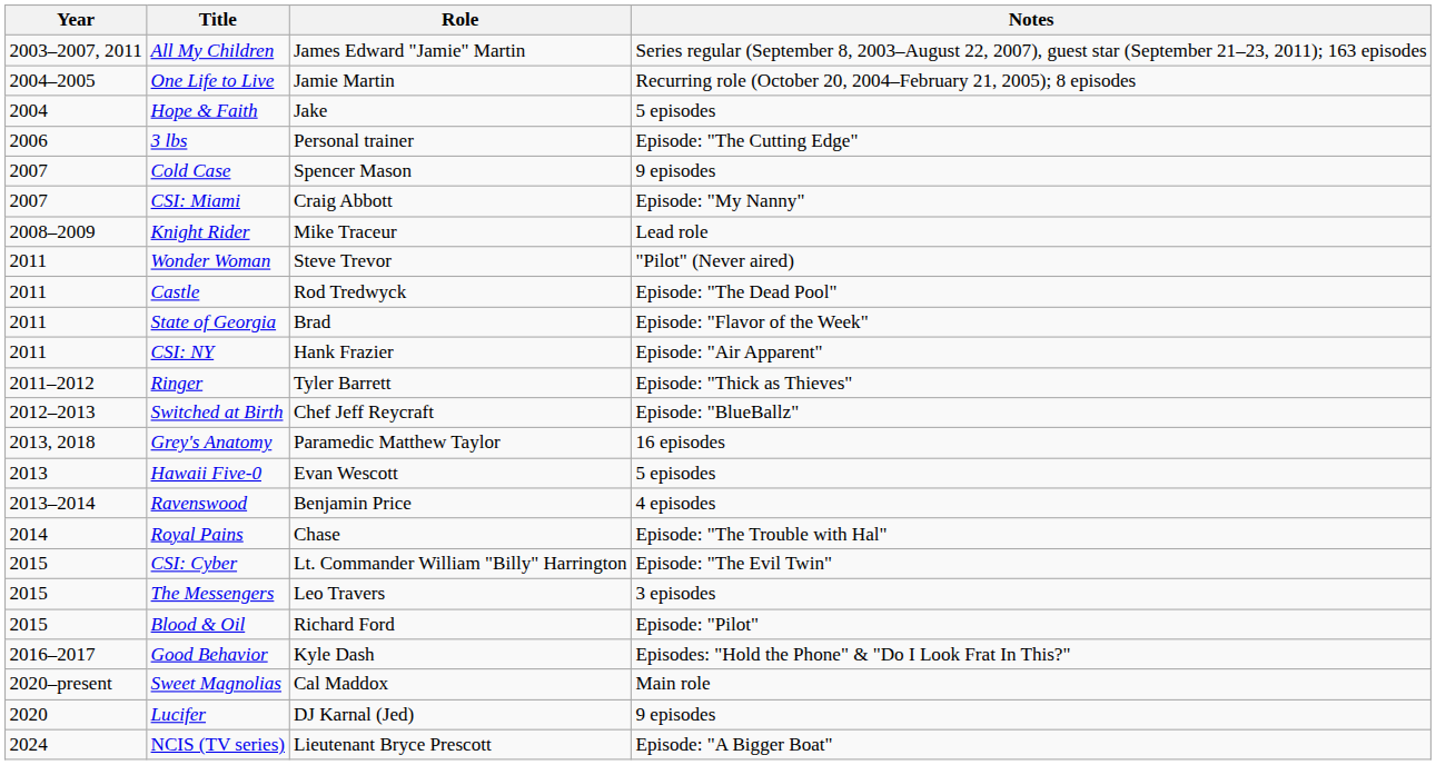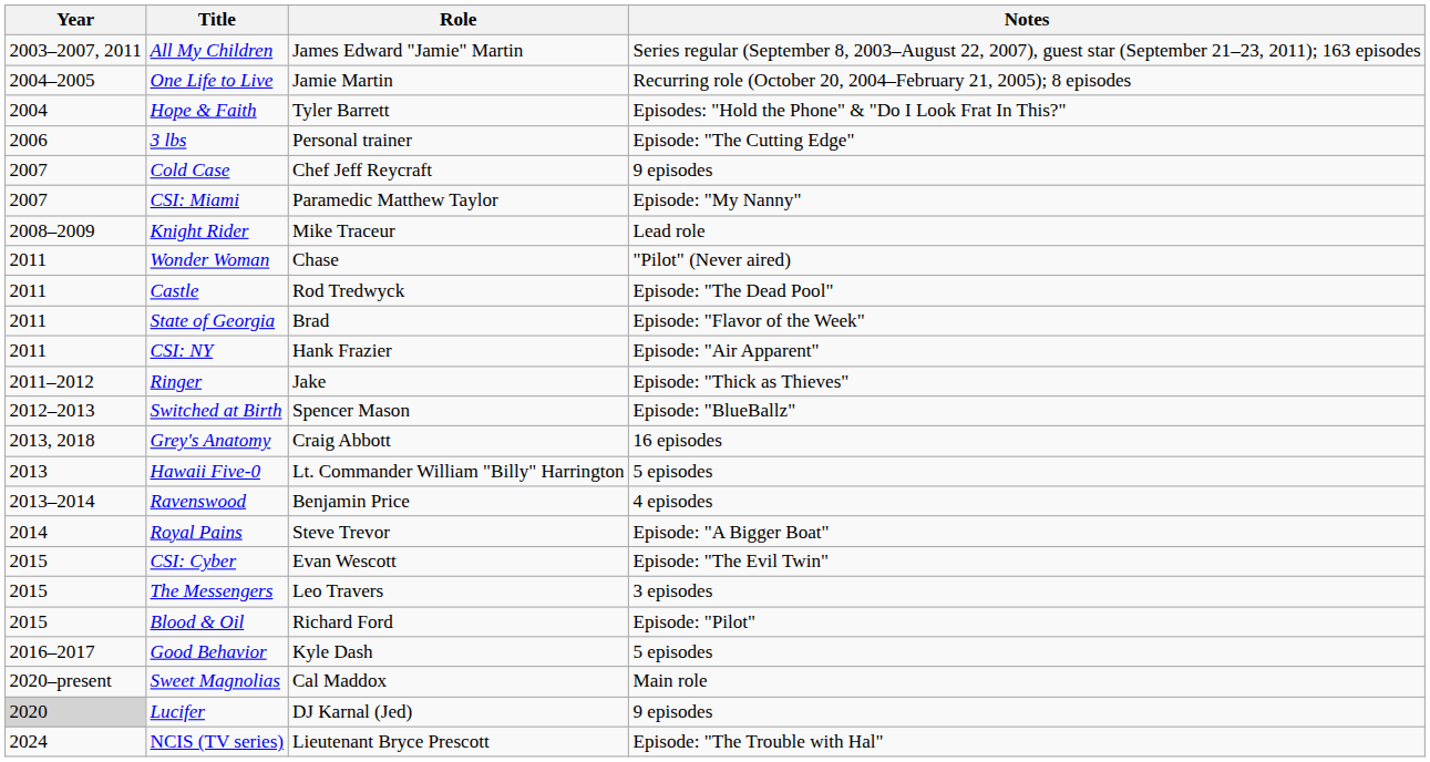Hope & Faith | Role: Jake -> Tyler Barrett
Hope & Faith | Notes: 5 episodes -> Episodes: "Hold the Phone" & "Do I Look Frat In This?"
Cold Case | Role: Spencer Mason -> Chef Jeff Reycraft
CSI: Miami | Role: Craig Abbott -> Paramedic Matthew Taylor
Wonder Woman | Role: Steve Trevor -> Chase
Ringer | Role: Tyler Barrett -> Jake
Switched at Birth | Role: Chef Jeff Reycraft -> Spencer Mason
Grey's Anatomy | Role: Paramedic Matthew Taylor -> Craig Abbott
Hawaii Five-0 | Role: Evan Wescott -> Lt. Commander William "Billy" Harrington
Royal Pains | Role: Chase -> Steve Trevor
Royal Pains | Notes: Episode: "The Trouble with Hal" -> Episode: "A Bigger Boat"
CSI: Cyber | Role: Lt. Commander William "Billy" Harrington -> Evan Wescott
Good Behavior | Notes: Episodes: "Hold the Phone" & "Do I Look Frat In This?" -> 5 episodes
Lucifer | Year: no background -> lightgrey background
NCIS (TV series) | Notes: Episode: "A Bigger Boat" -> Episode: "The Trouble with Hal"
